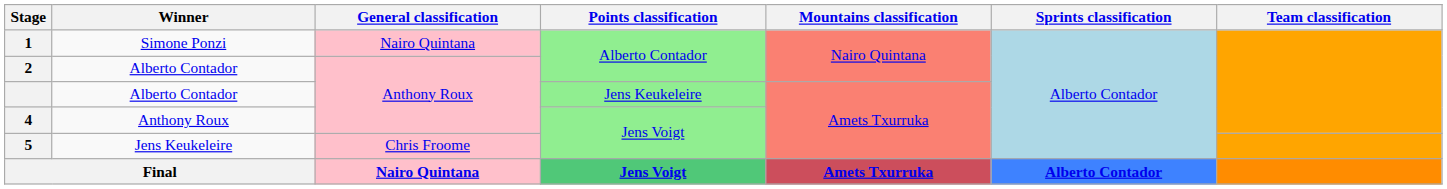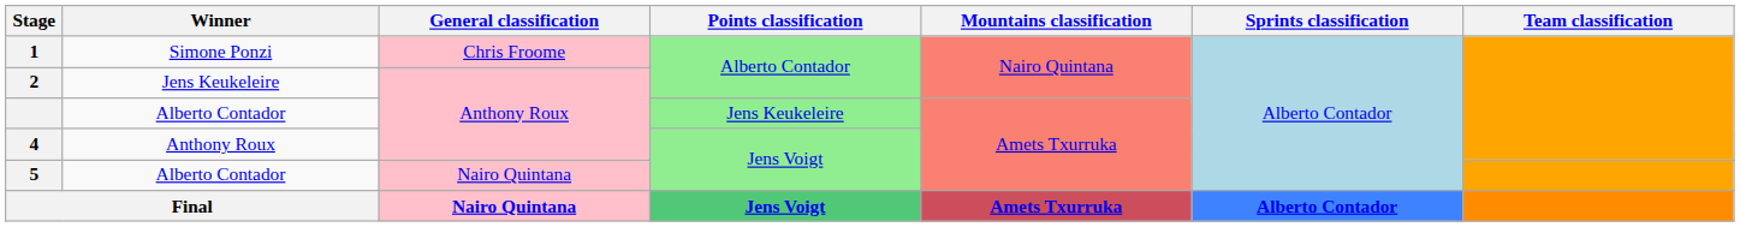1 | General classification: Nairo Quintana -> Chris Froome
2 | Winner: Alberto Contador -> Jens Keukeleire
5 | Winner: Jens Keukeleire -> Alberto Contador
5 | General classification: Chris Froome -> Nairo Quintana
